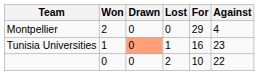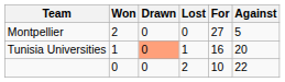Montpellier | For: 29 -> 27
Montpellier | Against: 4 -> 5
Tunisia Universities | Against: 23 -> 20
